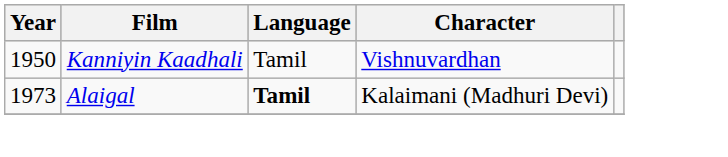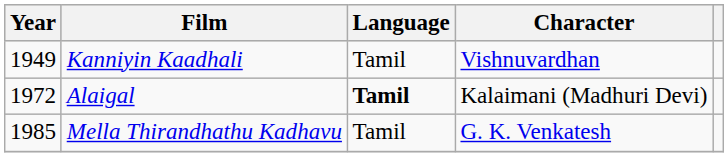Kanniyin Kaadhali | Year: 1950 -> 1949
Alaigal | Year: 1973 -> 1972
+ row: 1985 | Mella Thirandhathu Kadhavu | Tamil | G. K. Venkatesh
